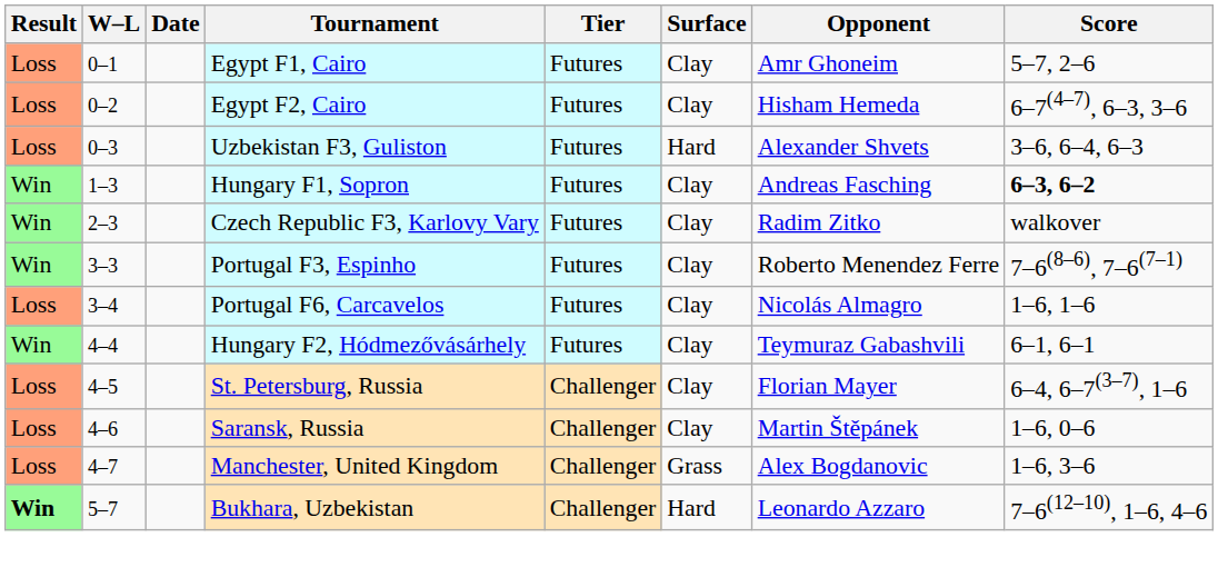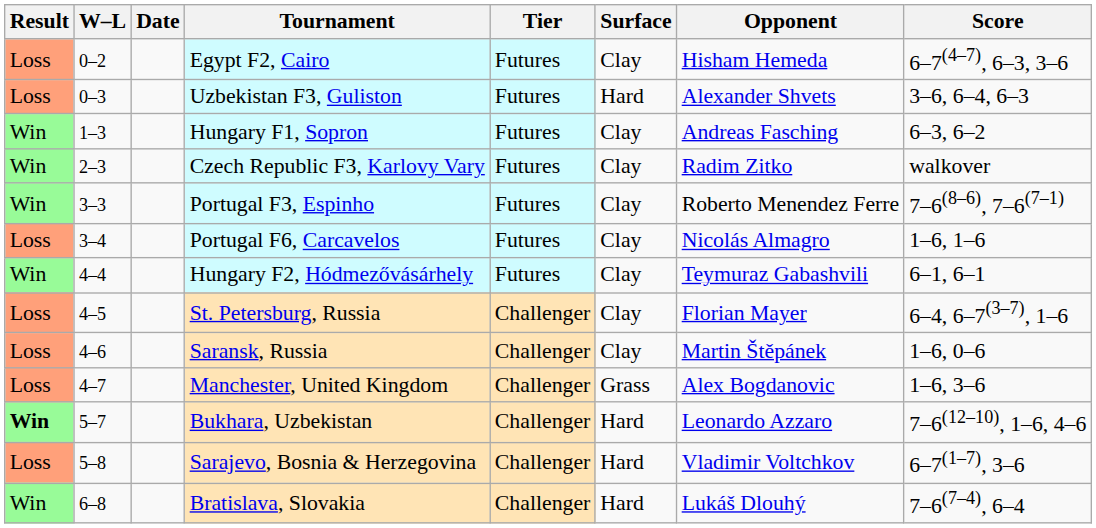- row: Loss | 0–1 | Egypt F1, Cairo | Futures | Clay | Amr Ghoneim | 5–7, 2–6
Hungary F1, Sopron | Score: bold -> normal
+ row: Loss | 5–8 | Sarajevo, Bosnia & Herzegovina | Challenger | Hard | Vladimir Voltchkov | 6–7(1–7), 3–6
+ row: Win | 6–8 | Bratislava, Slovakia | Challenger | Hard | Lukáš Dlouhý | 7–6(7–4), 6–4
